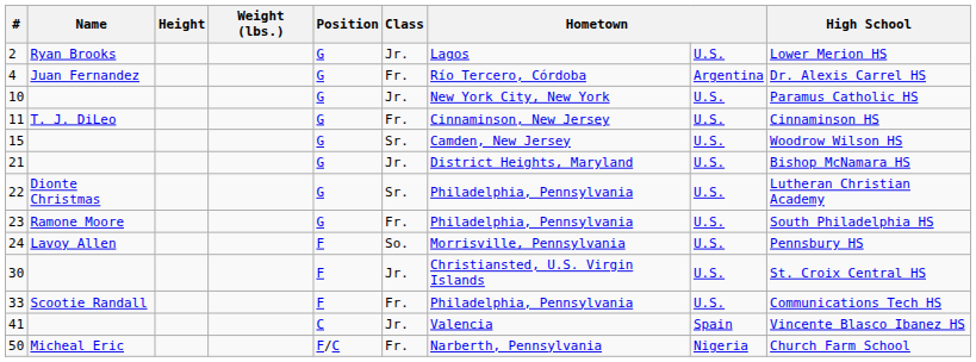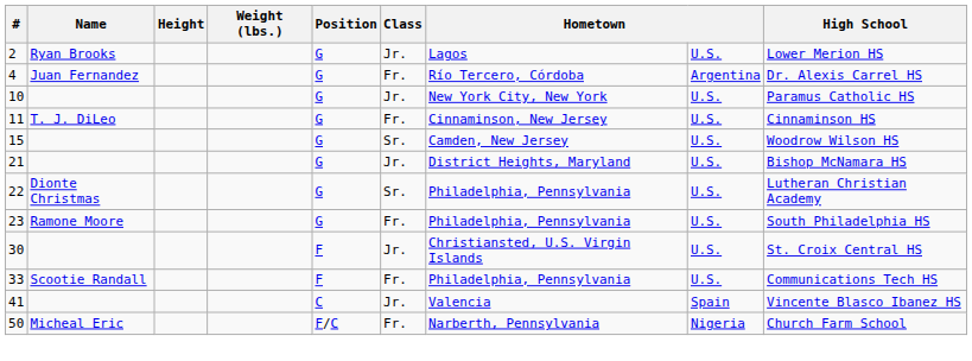- row: 24 | Lavoy Allen | F | So. | Morrisville, Pennsylvania | U.S. | Pennsbury HS
